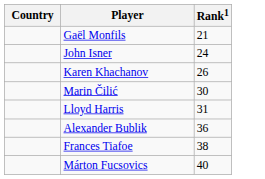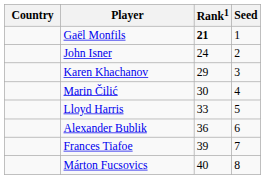+ column: Seed | 1 | 2 | 3 | 4 | 5 | 6 | 7 | 8
Gaël Monfils | Rank1: normal -> bold
Karen Khachanov | Rank1: 26 -> 29
Lloyd Harris | Rank1: 31 -> 33
Frances Tiafoe | Rank1: 38 -> 39
